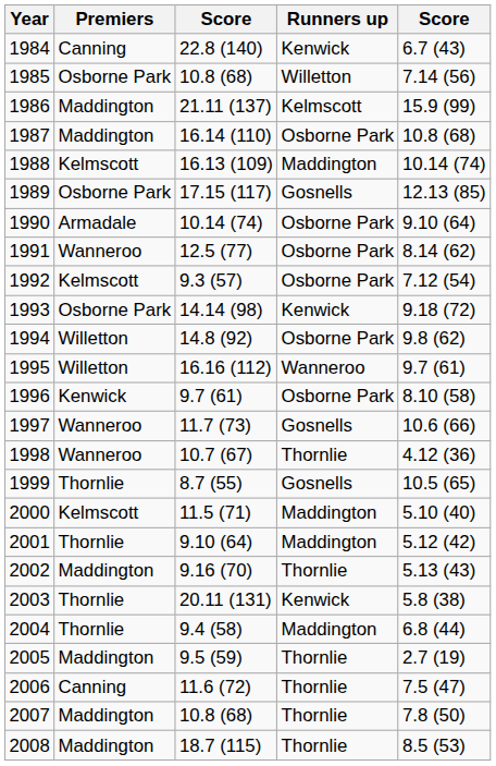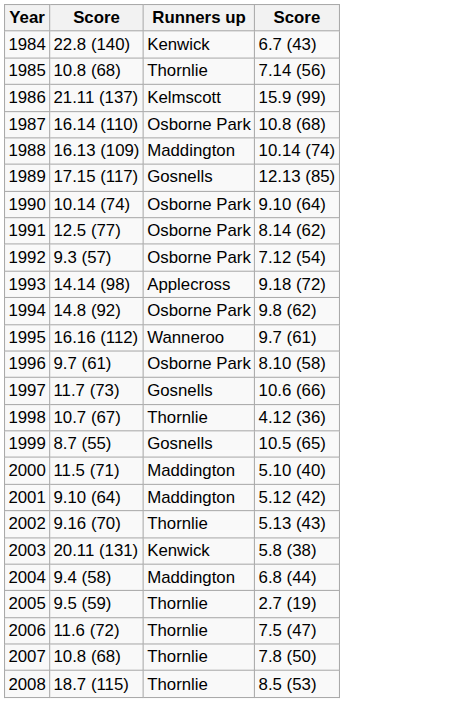- column: Premiers | Canning | Osborne Park | Maddington | Maddington | Kelmscott | Osborne Park | Armadale | Wanneroo | Kelmscott | Osborne Park | Willetton | Willetton | Kenwick | Wanneroo | Wanneroo | Thornlie | Kelmscott | Thornlie | Maddington | Thornlie | Thornlie | Maddington | Canning | Maddington | Maddington
1985 | Runners up: Willetton -> Thornlie
1993 | Runners up: Kenwick -> Applecross
